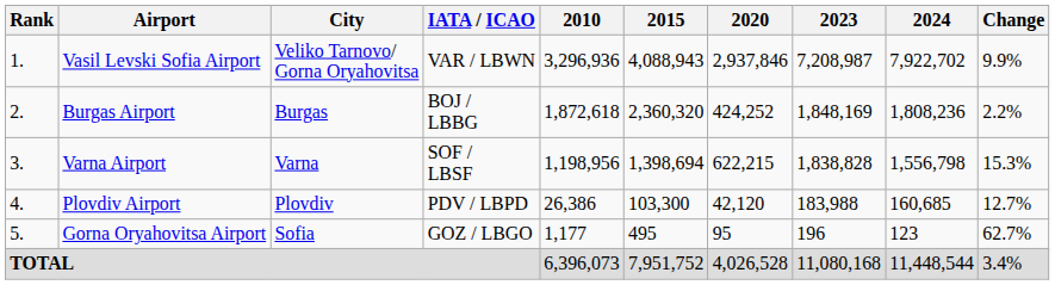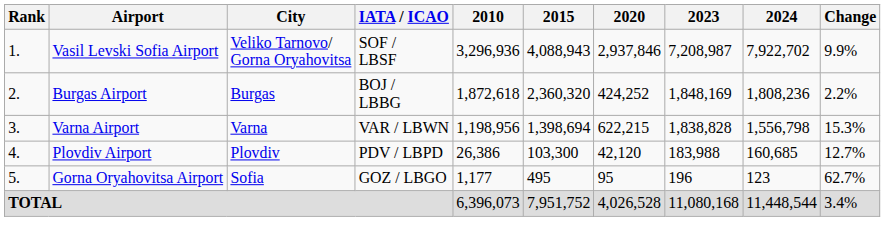Vasil Levski Sofia Airport | IATA / ICAO: VAR / LBWN -> SOF / LBSF
Varna Airport | IATA / ICAO: SOF / LBSF -> VAR / LBWN
